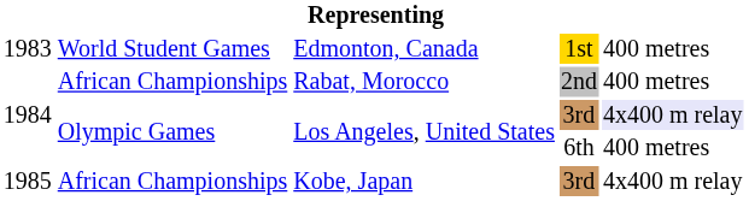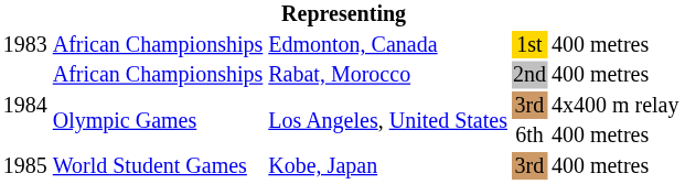Edmonton, Canada | column 2: World Student Games -> African Championships
Los Angeles, United States / 3rd | column 5: lavender background -> no background
Kobe, Japan | column 2: African Championships -> World Student Games
Kobe, Japan | column 5: 4x400 m relay -> 400 metres
